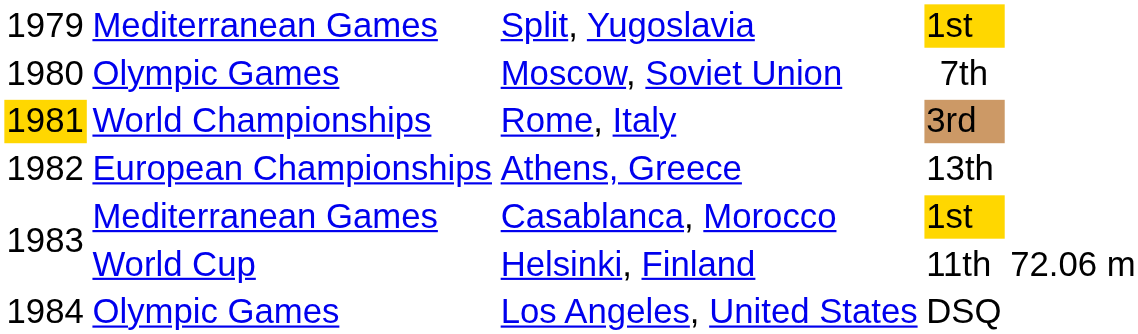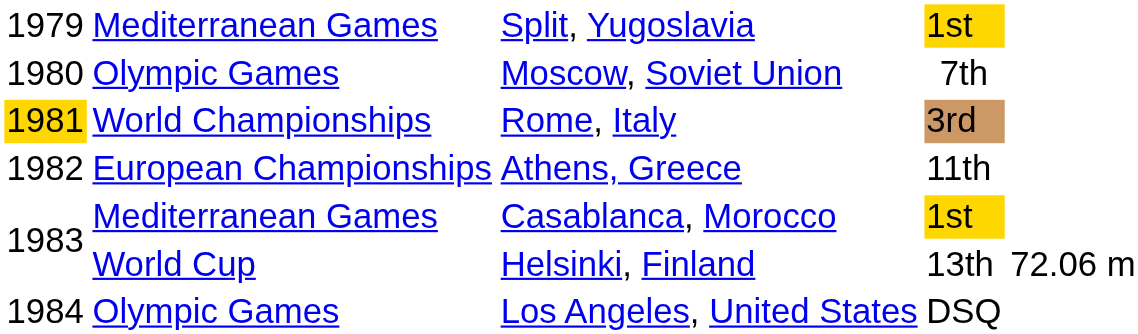Athens, Greece | column 4: 13th -> 11th
Helsinki, Finland | column 4: 11th -> 13th
